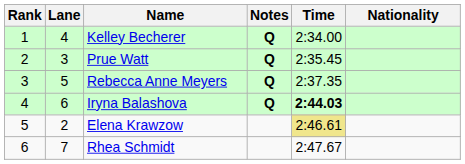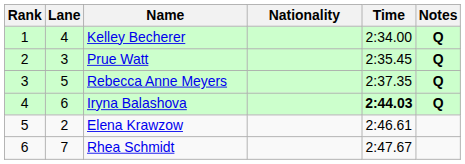columns swapped: Nationality <-> Notes
Elena Krawzow | Time: khaki background -> no background
